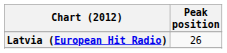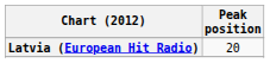Latvia (European Hit Radio) | Peak position: 26 -> 20
